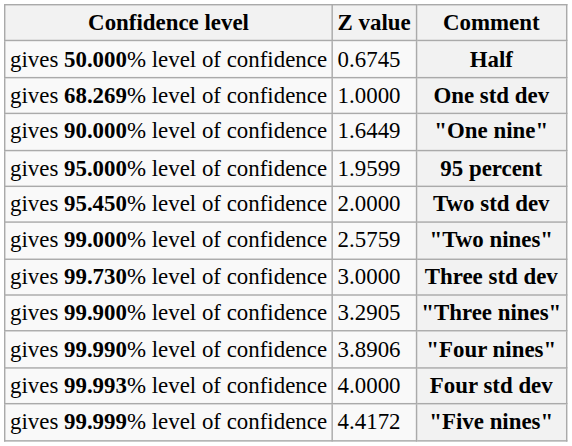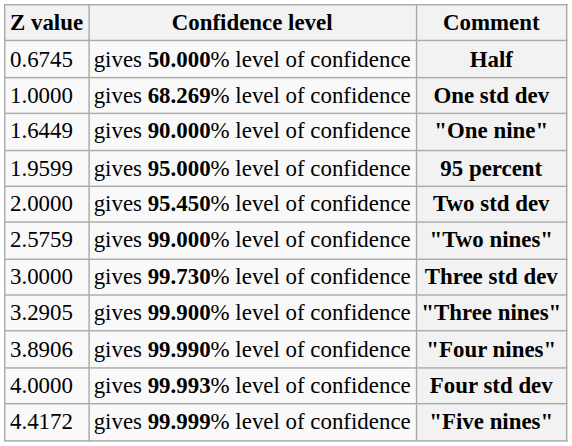columns swapped: Z value <-> Confidence level
